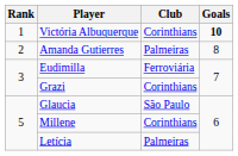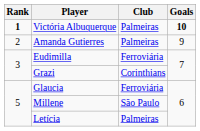Victória Albuquerque | Rank: normal -> bold
Victória Albuquerque | Club: Corinthians -> Palmeiras
Amanda Gutierres | Goals: 8 -> 9
Glaucia | Club: São Paulo -> Ferroviária
Millene | Club: Corinthians -> São Paulo
